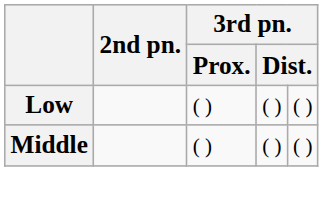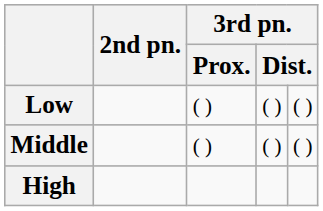+ row: High
